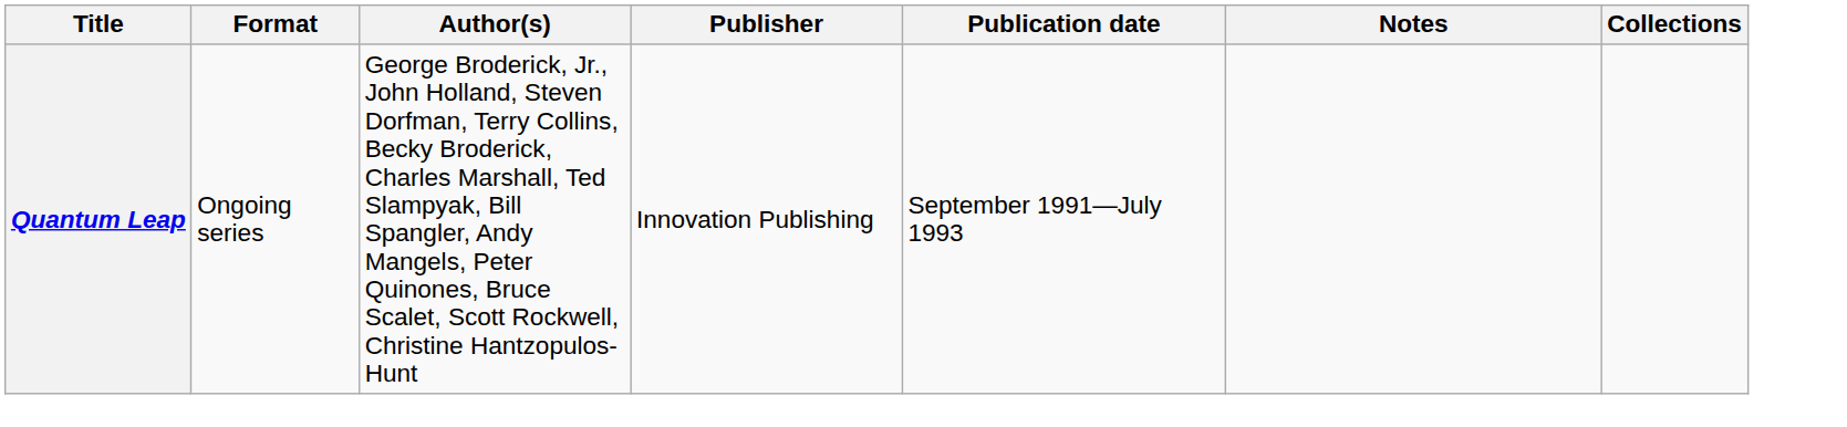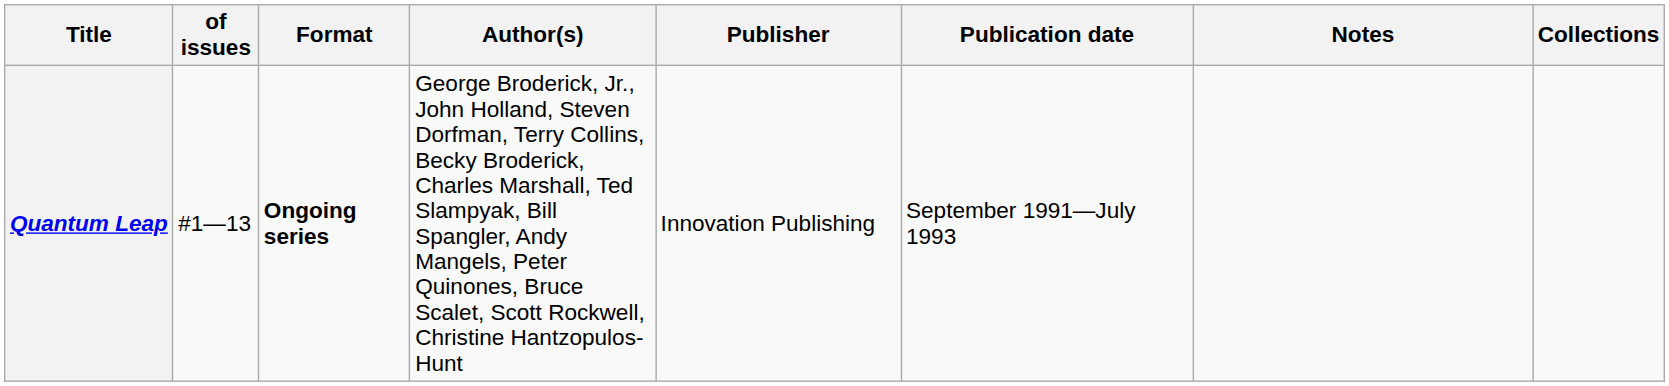+ column: of issues | #1—13
Quantum Leap | Format: normal -> bold
